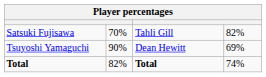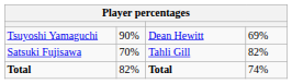rows swapped: Satsuki Fujisawa <-> Tsuyoshi Yamaguchi
